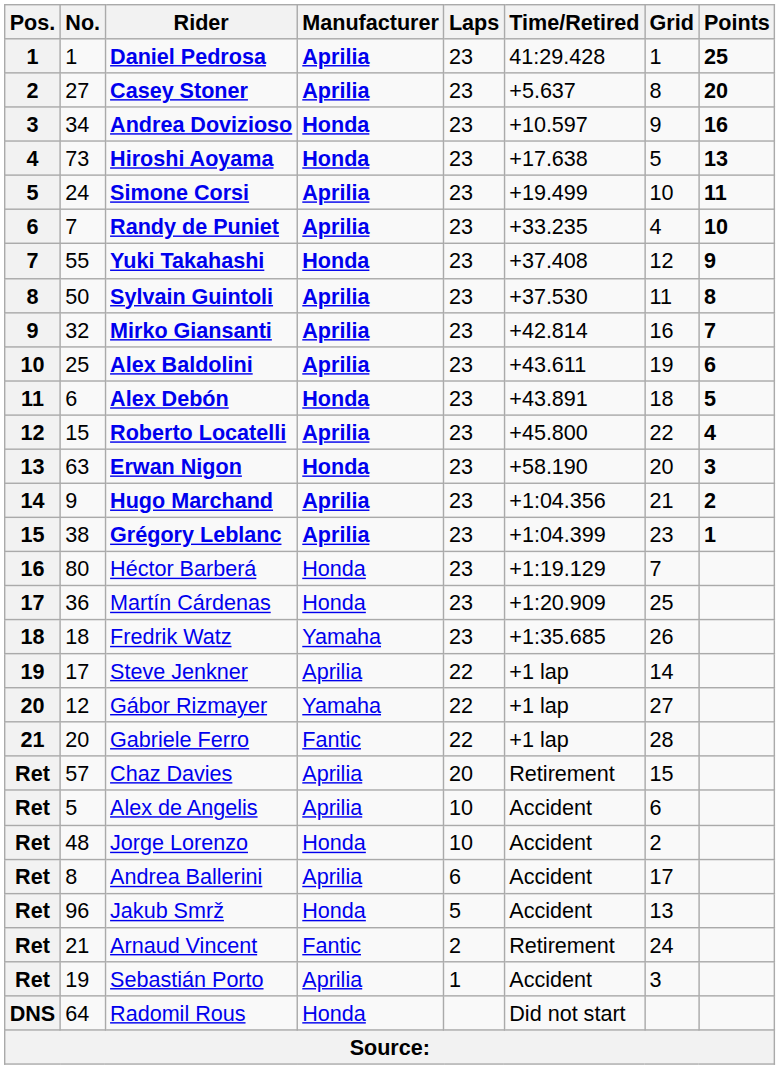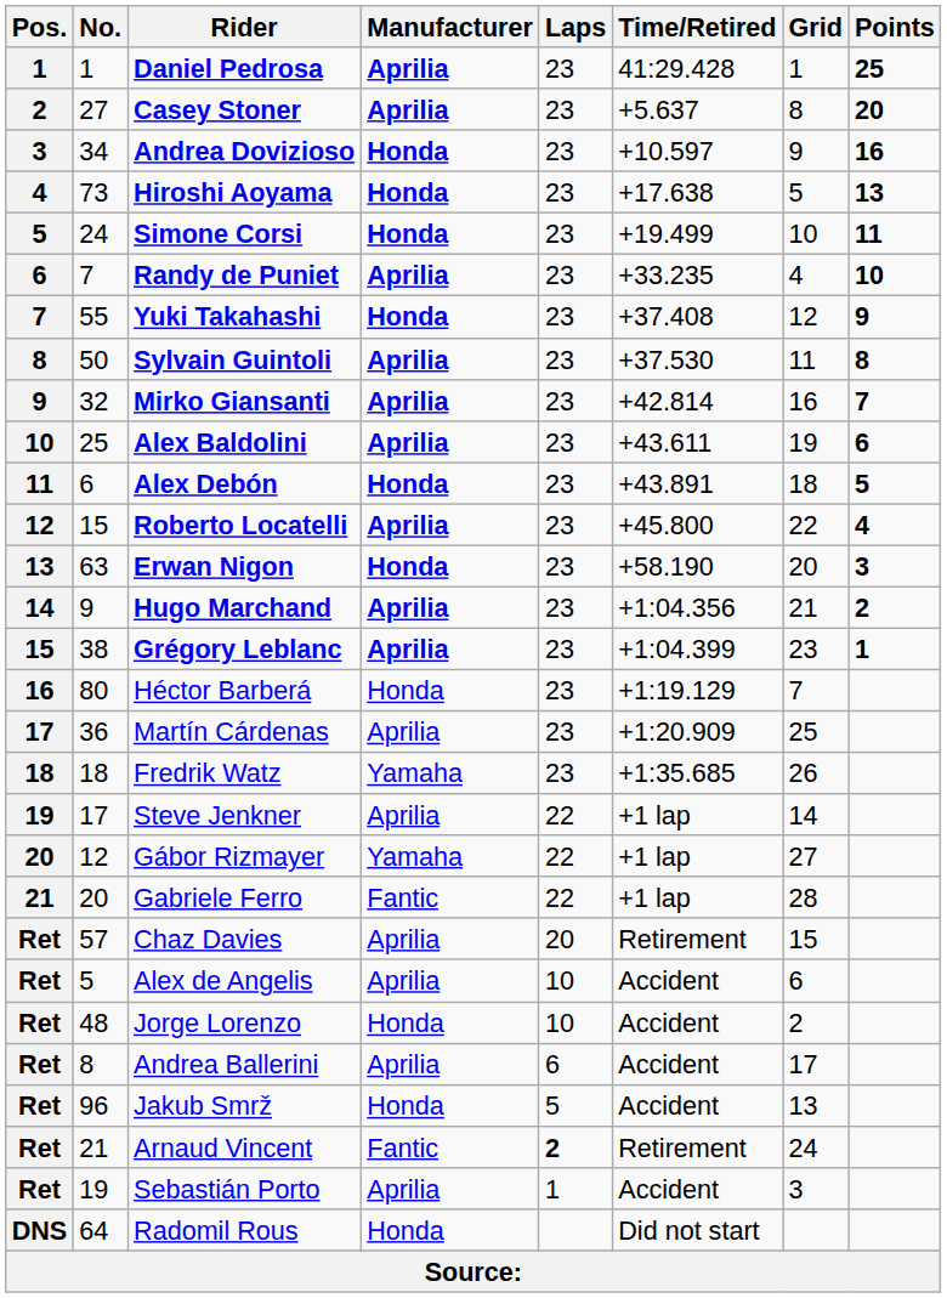Simone Corsi | Manufacturer: Aprilia -> Honda
Martín Cárdenas | Manufacturer: Honda -> Aprilia
Arnaud Vincent | Laps: normal -> bold
